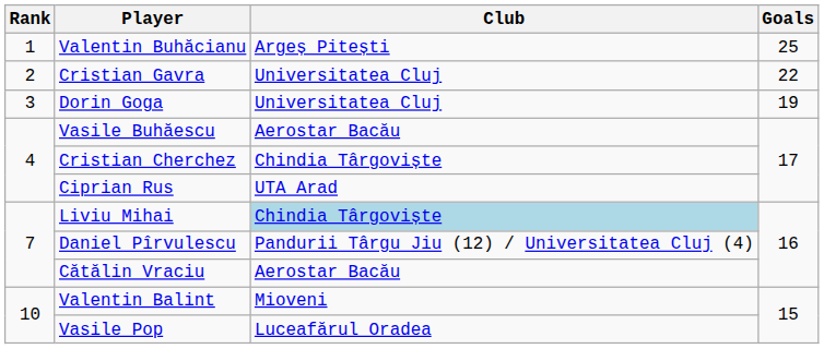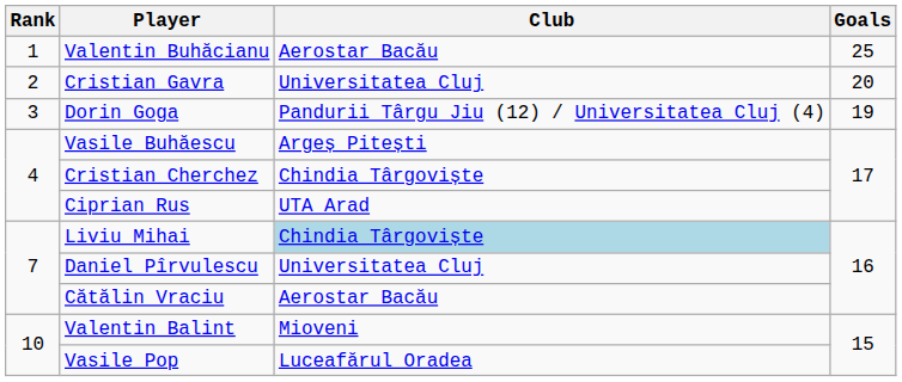Valentin Buhăcianu | Club: Argeș Pitești -> Aerostar Bacău
Cristian Gavra | Goals: 22 -> 20
Dorin Goga | Club: Universitatea Cluj -> Pandurii Târgu Jiu (12) / Universitatea Cluj (4)
Vasile Buhăescu | Club: Aerostar Bacău -> Argeș Pitești
Daniel Pîrvulescu | Club: Pandurii Târgu Jiu (12) / Universitatea Cluj (4) -> Universitatea Cluj
